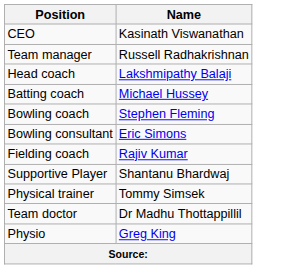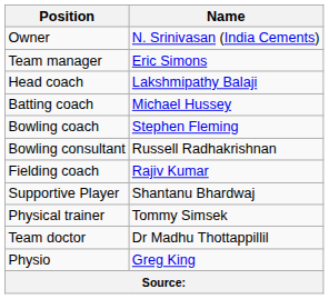+ row: Owner | N. Srinivasan (India Cements)
- row: CEO | Kasinath Viswanathan
Team manager | Name: Russell Radhakrishnan -> Eric Simons
Bowling consultant | Name: Eric Simons -> Russell Radhakrishnan
